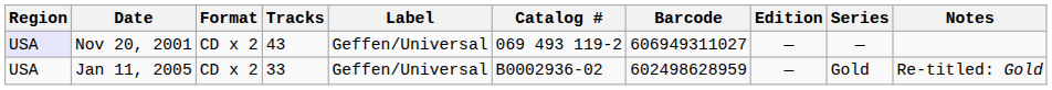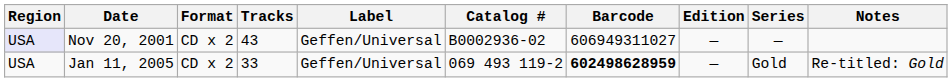Nov 20, 2001 | Catalog #: 069 493 119-2 -> B0002936-02
Jan 11, 2005 | Catalog #: B0002936-02 -> 069 493 119-2
Jan 11, 2005 | Barcode: normal -> bold
